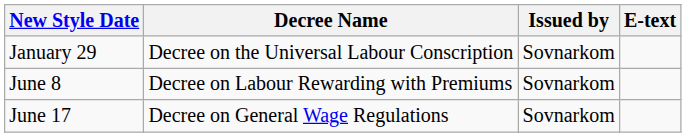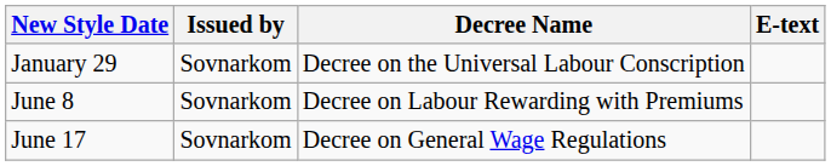columns swapped: Decree Name <-> Issued by
